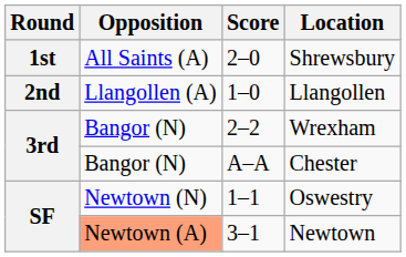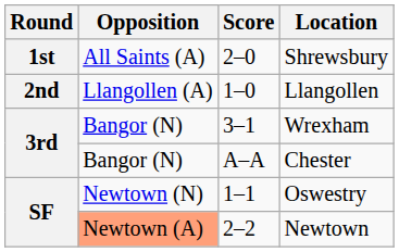Wrexham | Score: 2–2 -> 3–1
Newtown | Score: 3–1 -> 2–2
